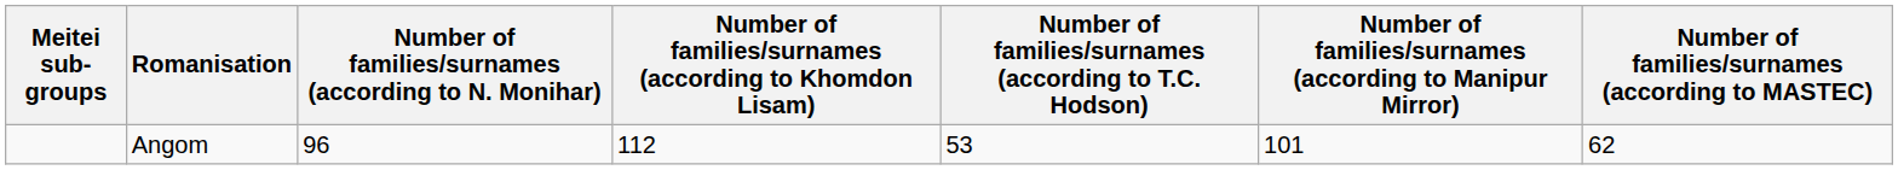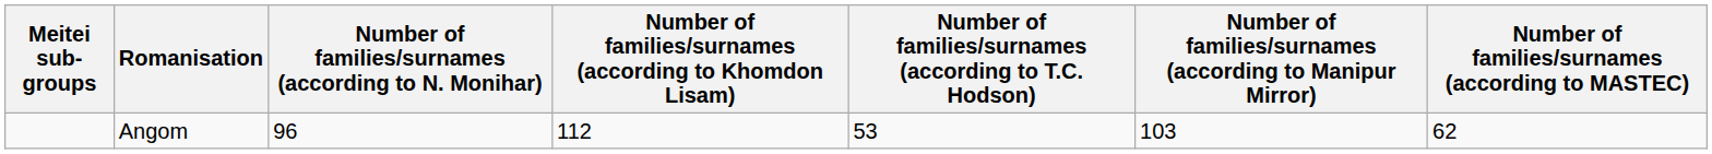Angom | Number of families/surnames (according to Manipur Mirror): 101 -> 103
